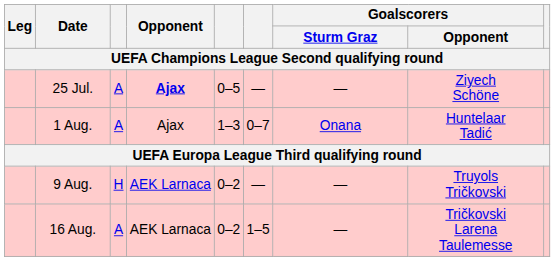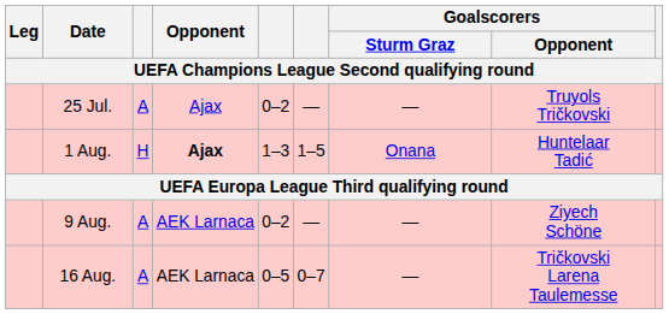25 Jul. | Opponent: bold -> normal
25 Jul. | column 5: 0–5 -> 0–2
25 Jul. | Goalscorers / Opponent: Ziyech Schöne -> Truyols Tričkovski
1 Aug. | column 3: A -> H
1 Aug. | Opponent: normal -> bold
1 Aug. | column 6: 0–7 -> 1–5
9 Aug. | column 3: H -> A
9 Aug. | Goalscorers / Opponent: Truyols Tričkovski -> Ziyech Schöne
16 Aug. | column 5: 0–2 -> 0–5
16 Aug. | column 6: 1–5 -> 0–7
